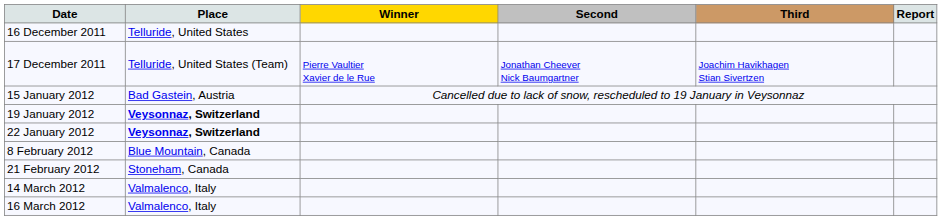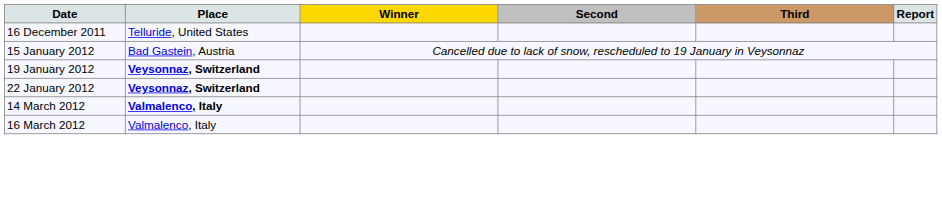- row: 17 December 2011 | Telluride, United States (Team) | Pierre Vaultier Xavier de le Rue | Jonathan Cheever Nick Baumgartner | Joachim Havikhagen Stian Sivertzen
- row: 8 February 2012 | Blue Mountain, Canada
- row: 21 February 2012 | Stoneham, Canada
14 March 2012 | Place: normal -> bold
